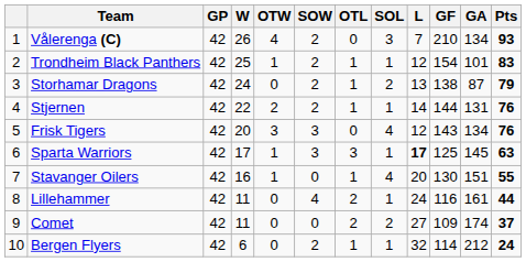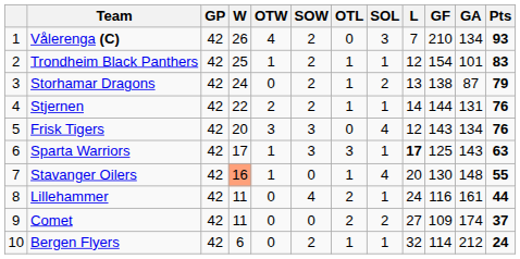Sparta Warriors | GA: 145 -> 143
Stavanger Oilers | W: no background -> lightsalmon background
Stavanger Oilers | GA: 151 -> 148
